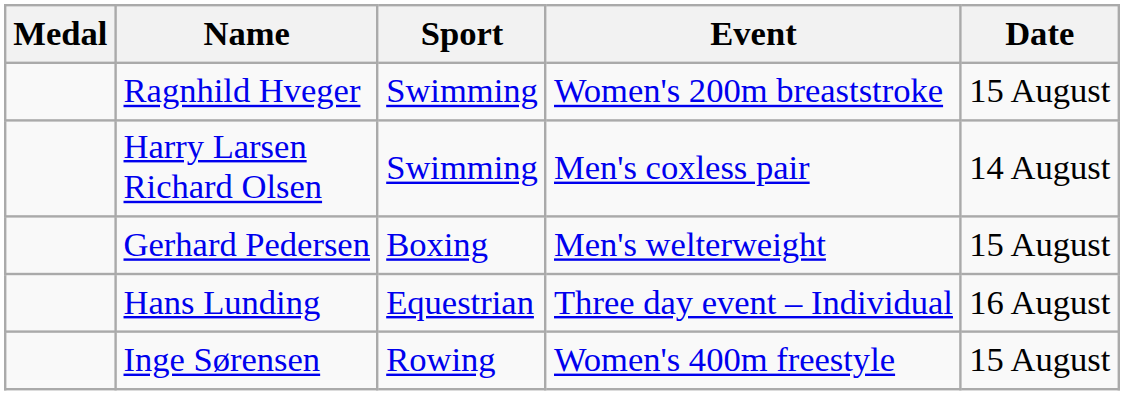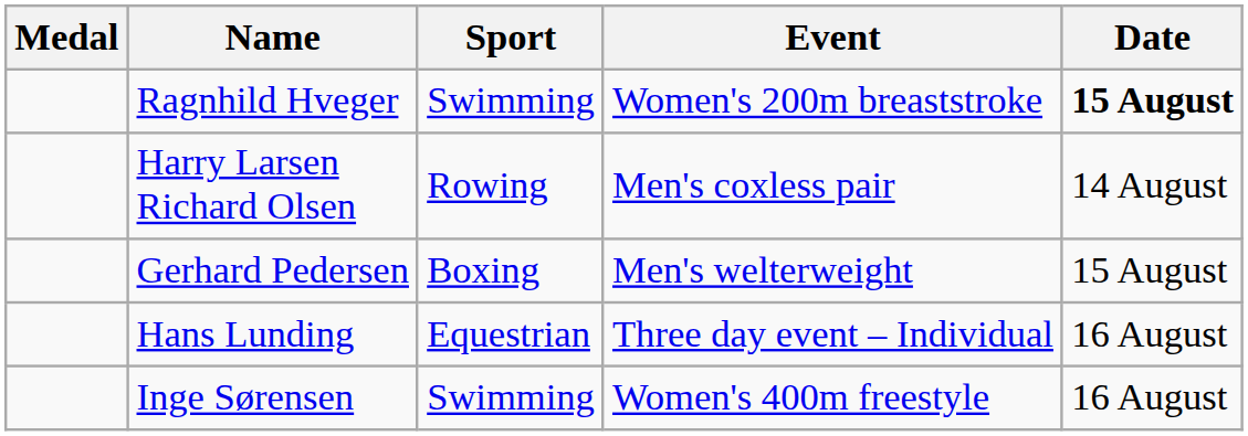Ragnhild Hveger | Date: normal -> bold
Harry Larsen Richard Olsen | Sport: Swimming -> Rowing
Inge Sørensen | Sport: Rowing -> Swimming
Inge Sørensen | Date: 15 August -> 16 August
